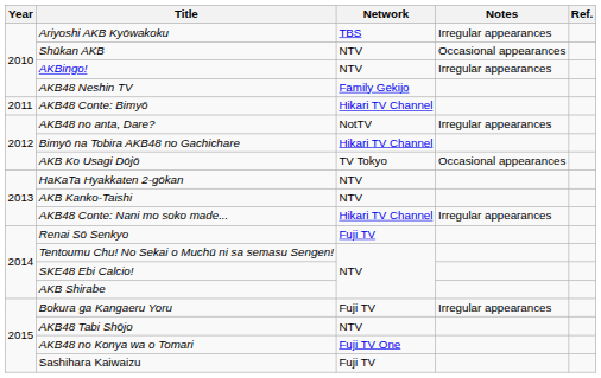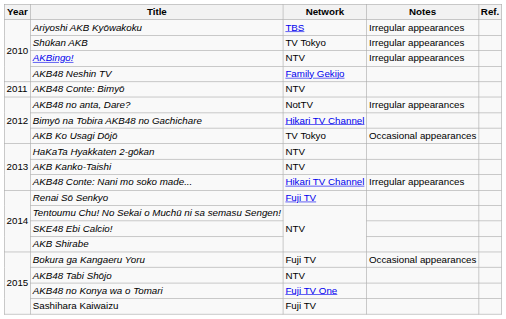Shūkan AKB | Network: NTV -> TV Tokyo
Shūkan AKB | Notes: Occasional appearances -> Irregular appearances
AKB48 Conte: Bimyō | Network: Hikari TV Channel -> NTV
Bokura ga Kangaeru Yoru | Notes: Irregular appearances -> Occasional appearances
